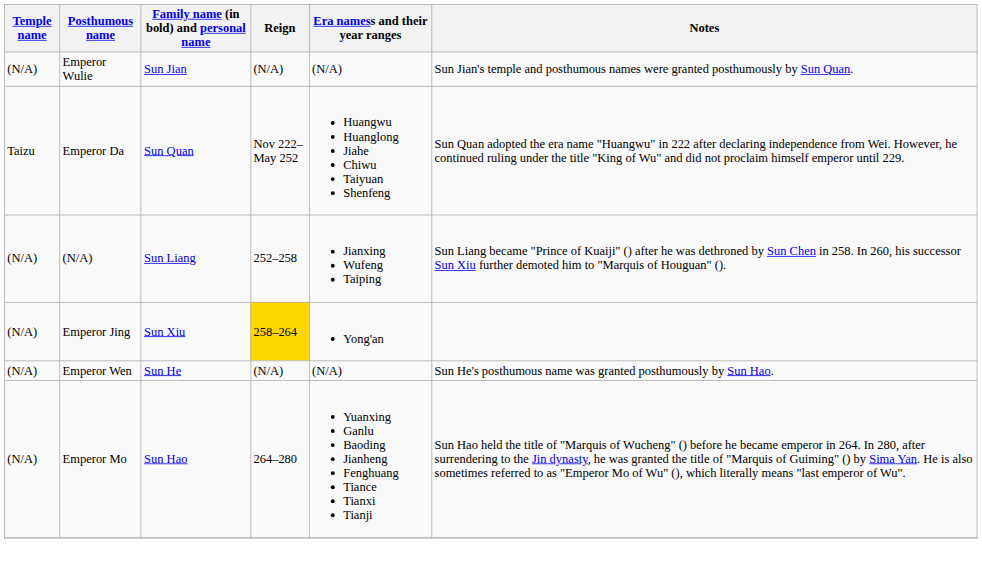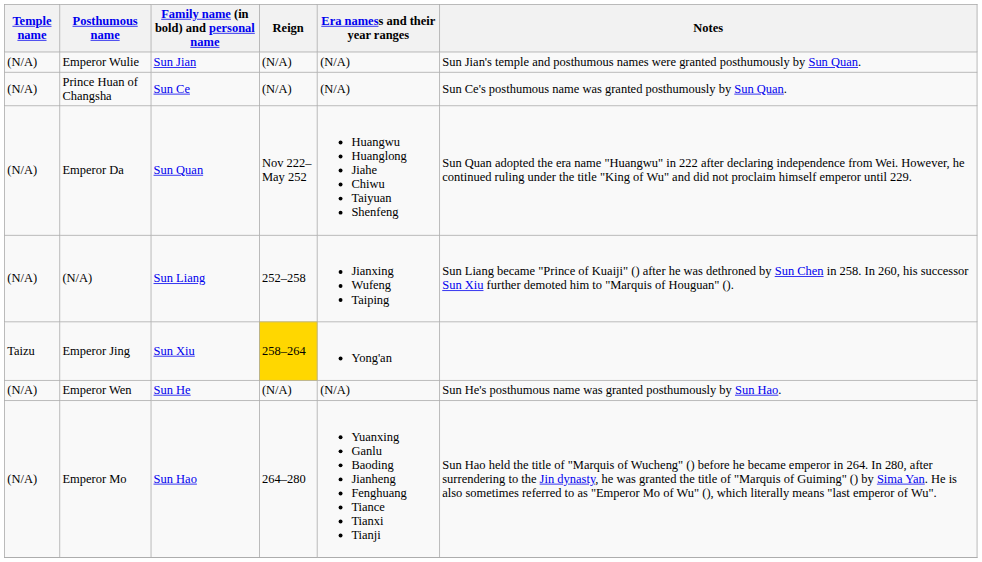+ row: (N/A) | Prince Huan of Changsha | Sun Ce | (N/A) | (N/A) | Sun Ce's posthumous name was granted posthumously by Sun Quan.
Emperor Da | Temple name: Taizu -> (N/A)
Emperor Jing | Temple name: (N/A) -> Taizu
